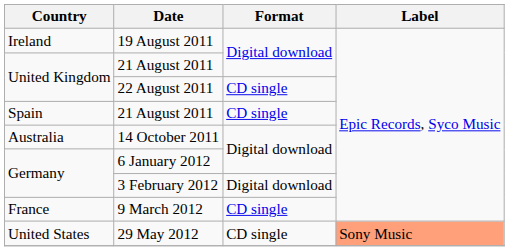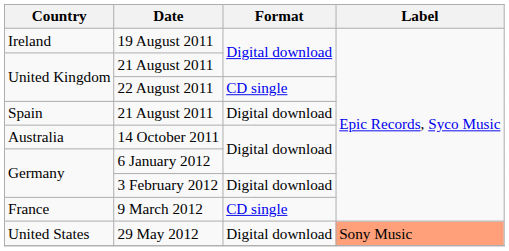Spain / 21 August 2011 | Format: CD single -> Digital download
29 May 2012 | Format: CD single -> Digital download
